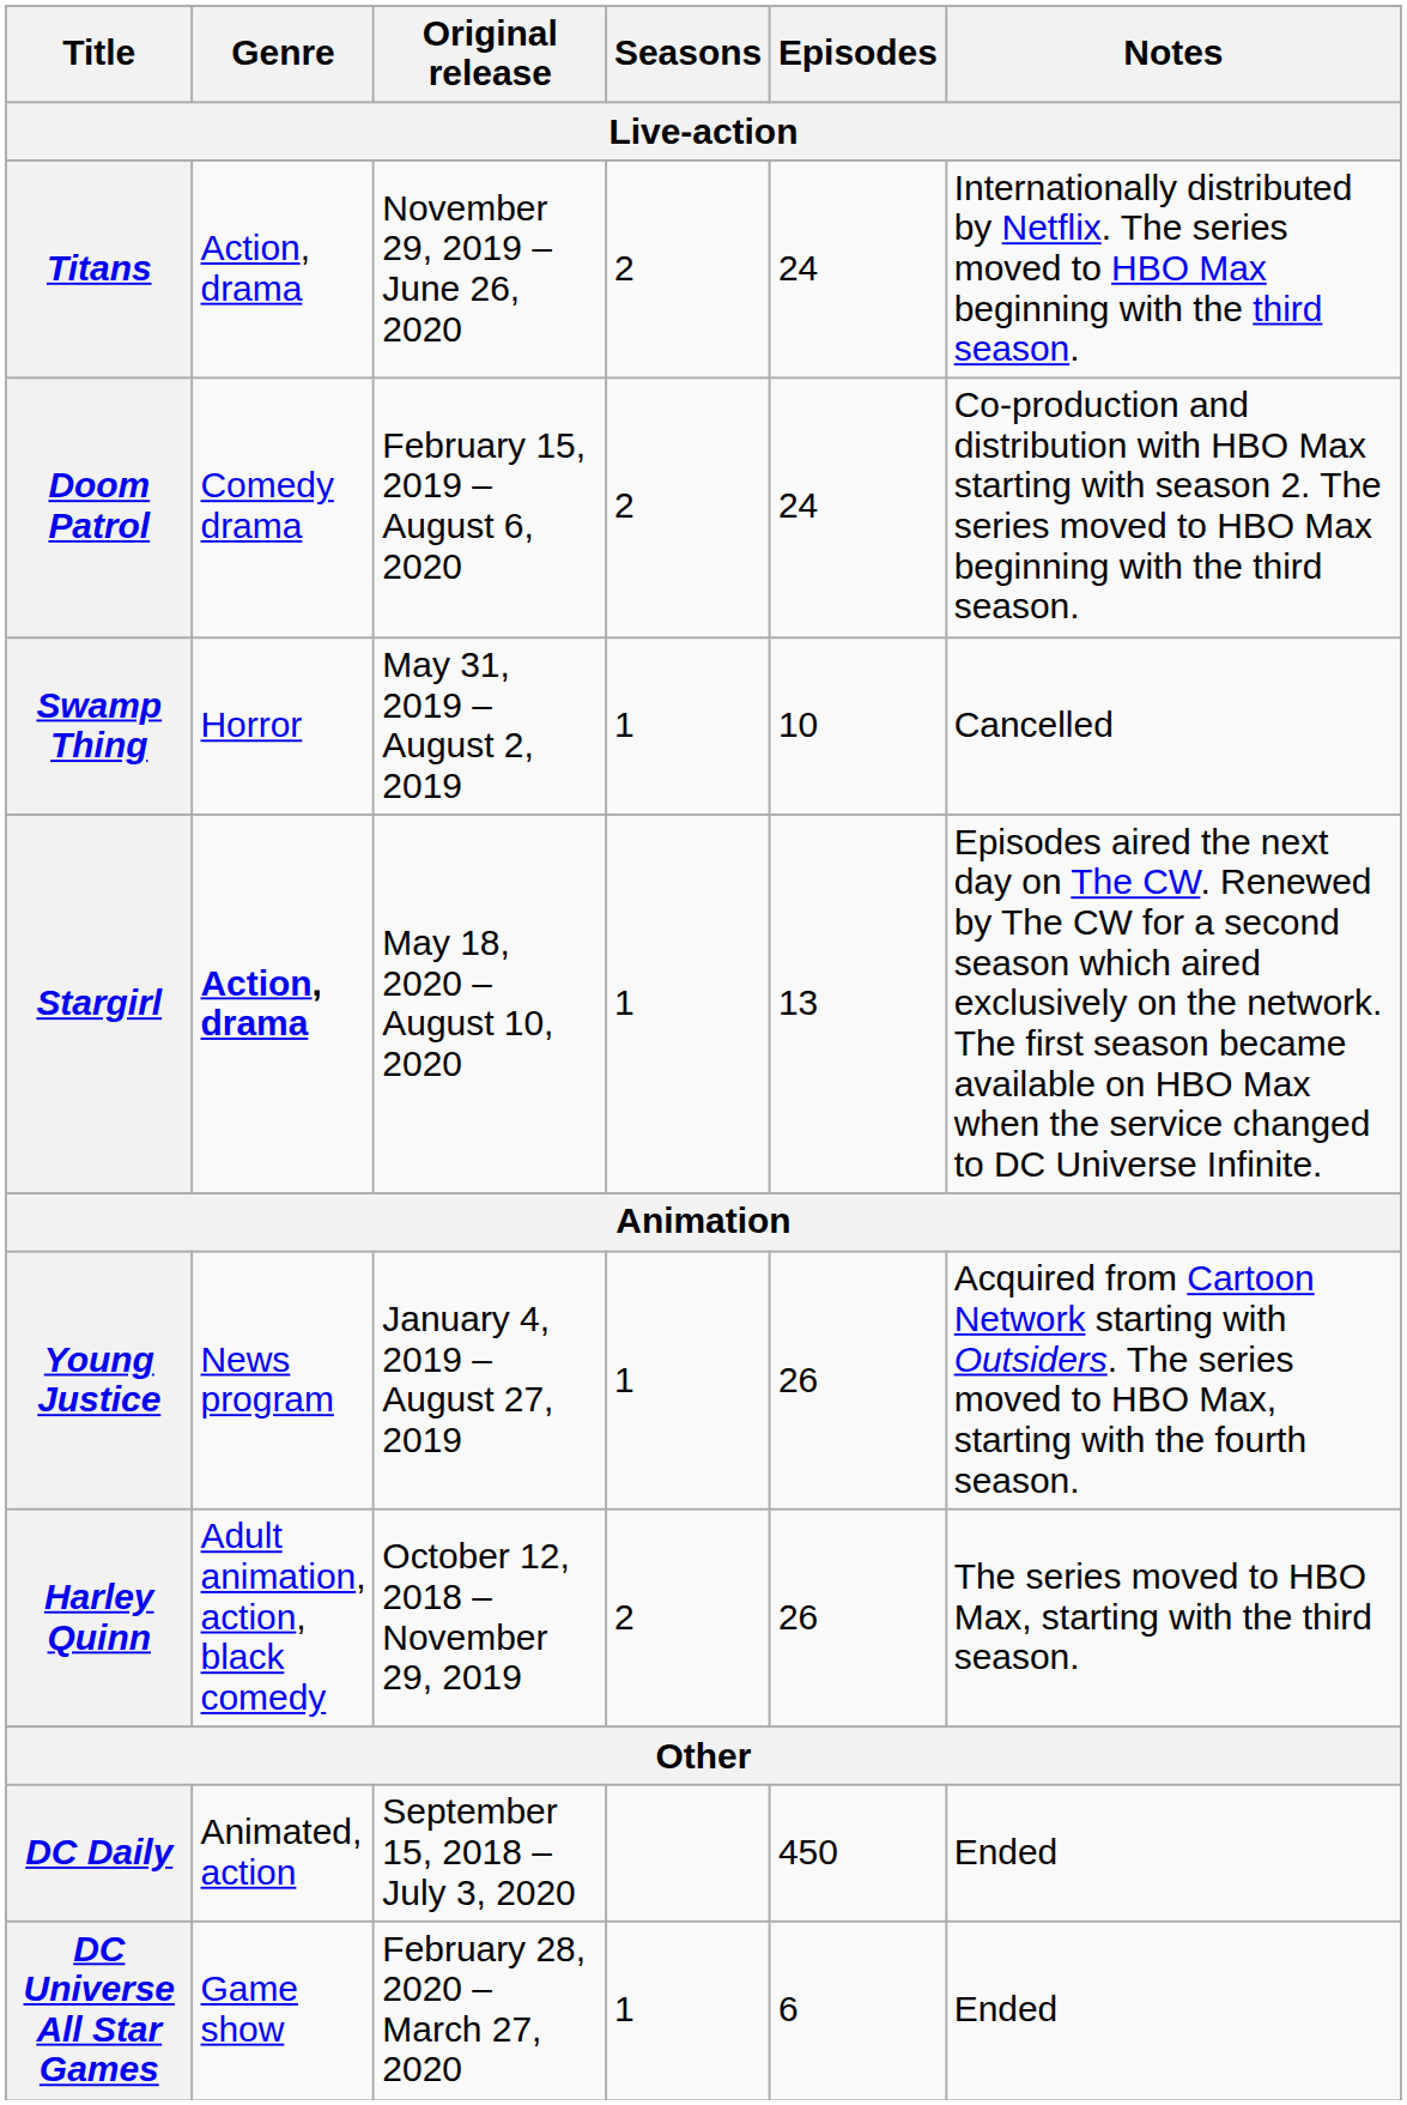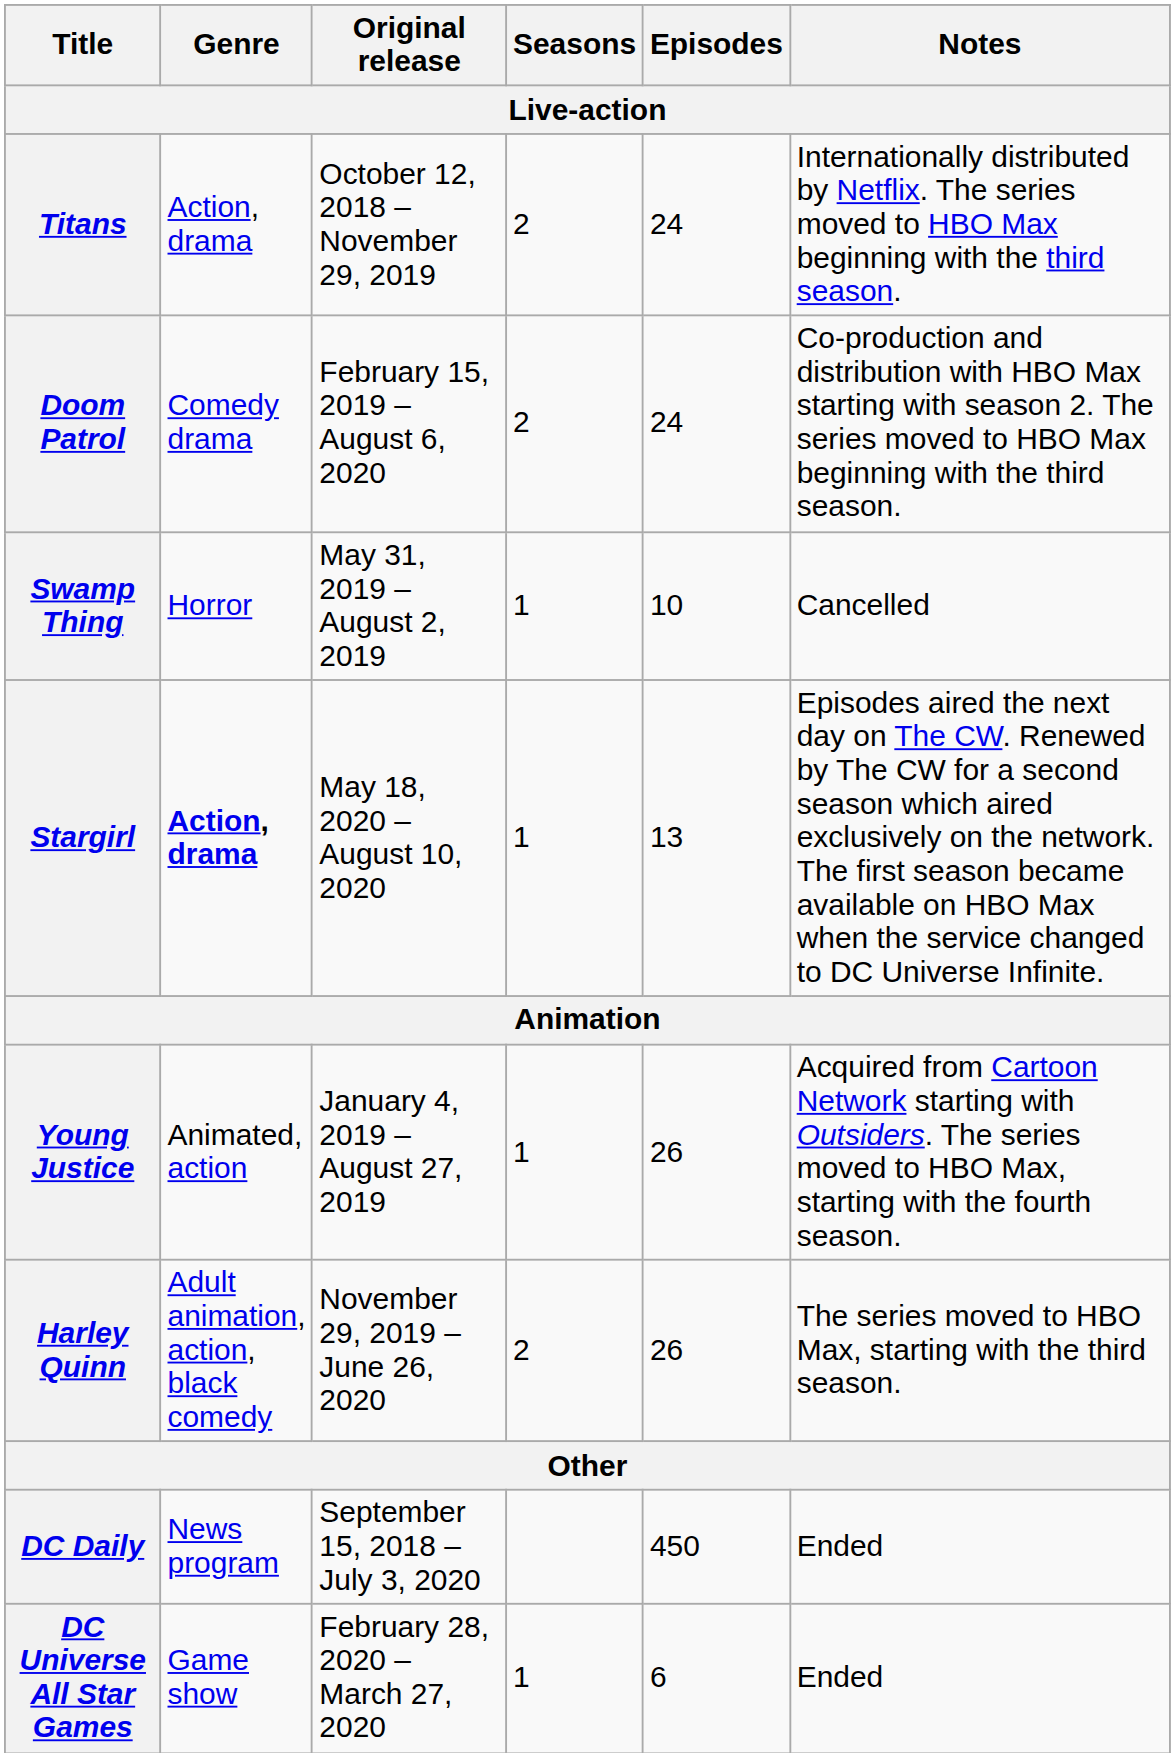Titans | Original release / Live-action: November 29, 2019 – June 26, 2020 -> October 12, 2018 – November 29, 2019
Young Justice | Genre / Live-action: News program -> Animated, action
Harley Quinn | Original release / Live-action: October 12, 2018 – November 29, 2019 -> November 29, 2019 – June 26, 2020
DC Daily | Genre / Live-action: Animated, action -> News program
